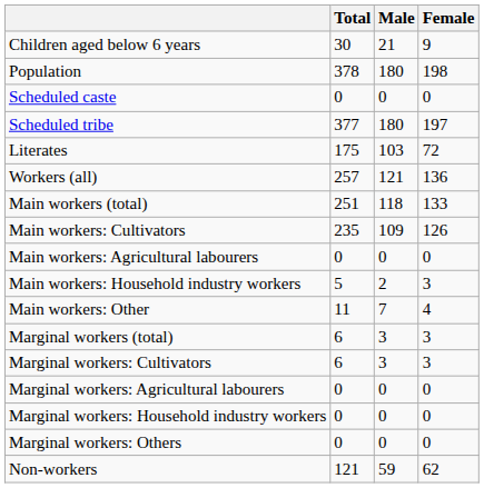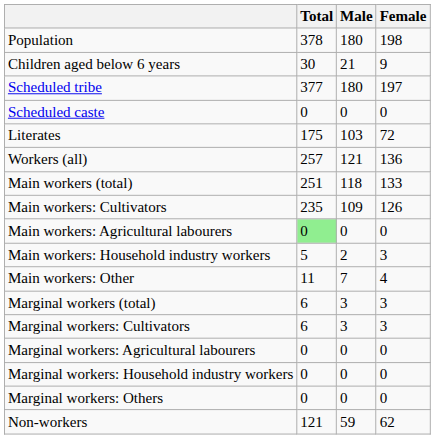rows swapped: Population <-> Children aged below 6 years
rows swapped: Scheduled caste <-> Scheduled tribe
Main workers: Agricultural labourers | Total: no background -> lightgreen background
